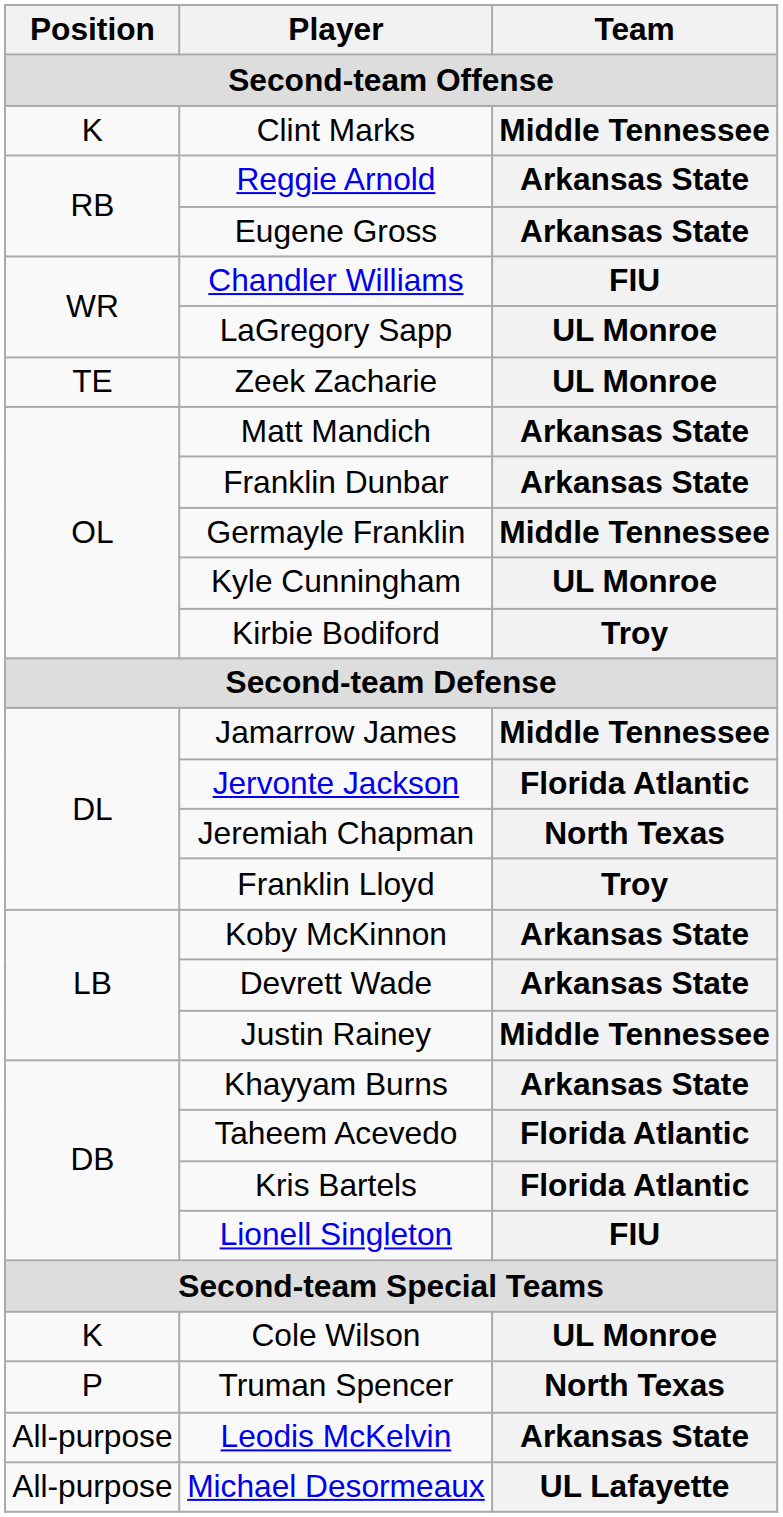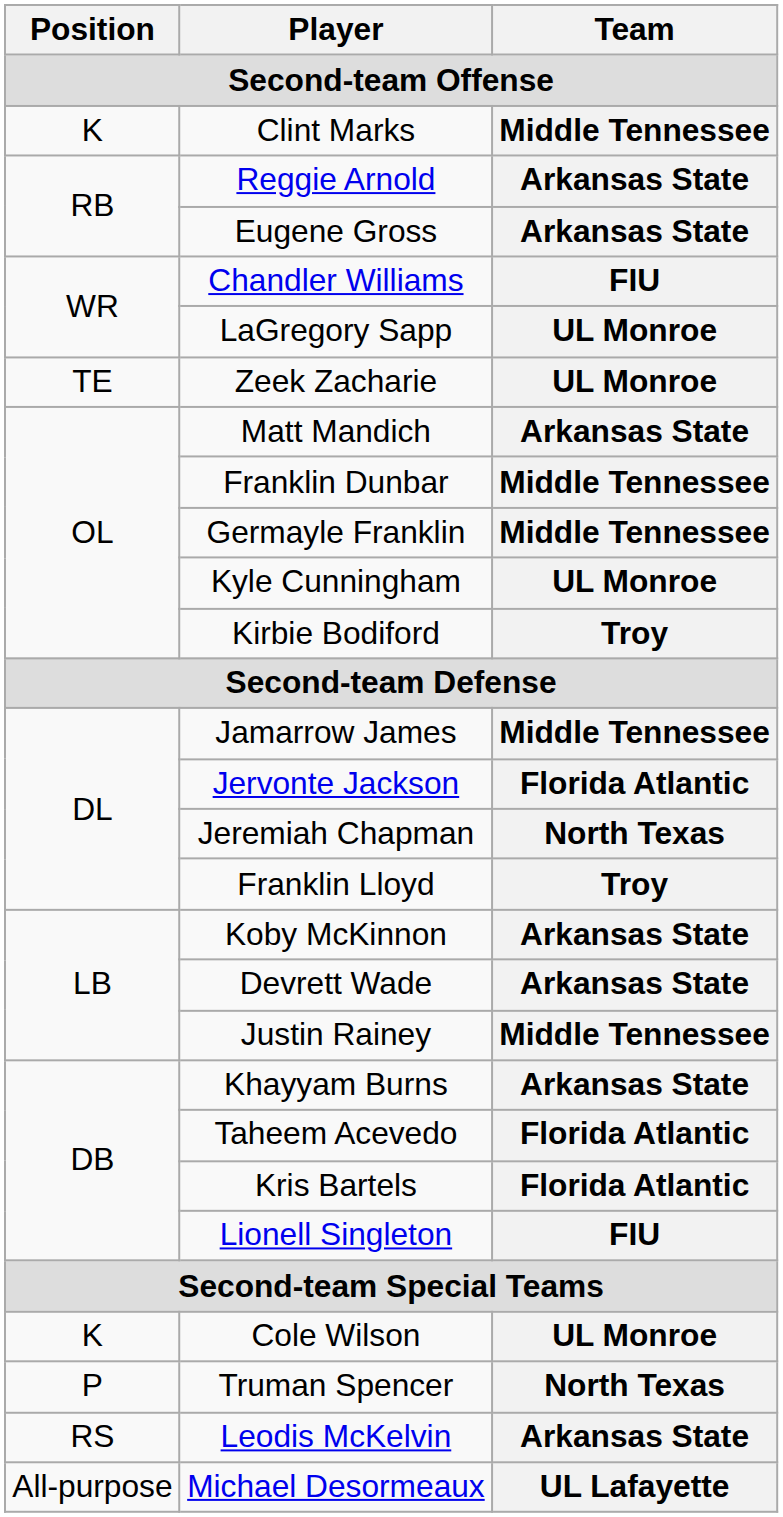Franklin Dunbar | Team: Arkansas State -> Middle Tennessee
Leodis McKelvin | Position: All-purpose -> RS
